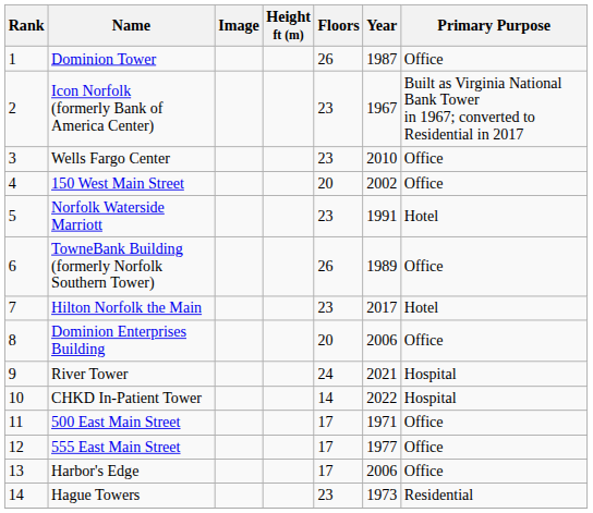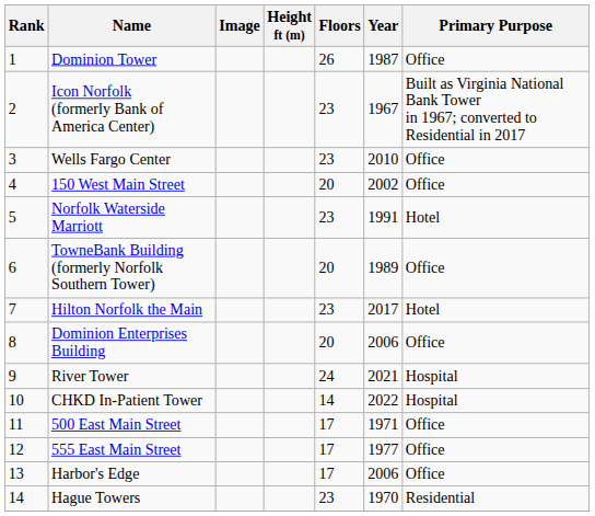TowneBank Building (formerly Norfolk Southern Tower) | Floors: 26 -> 20
Hague Towers | Year: 1973 -> 1970
